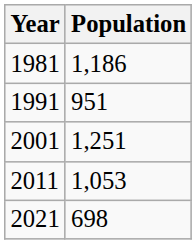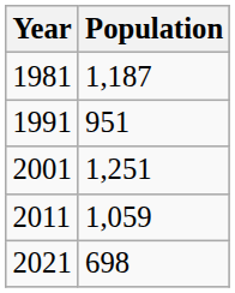1981 | Population: 1,186 -> 1,187
2011 | Population: 1,053 -> 1,059
